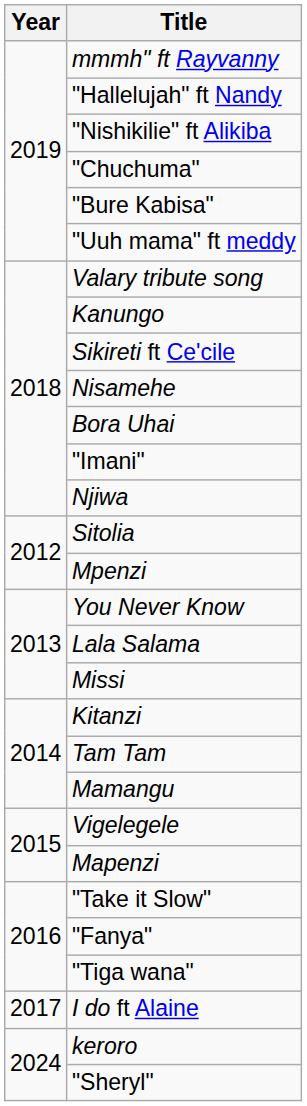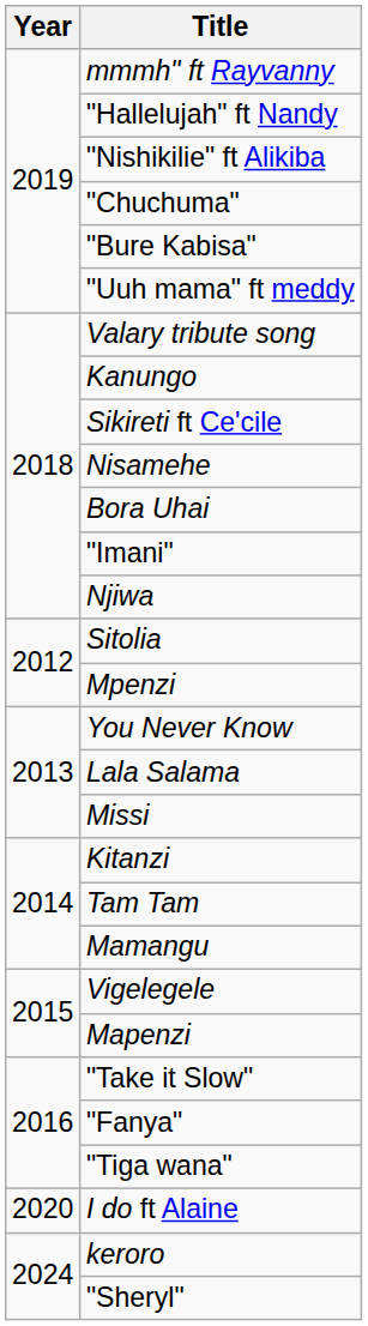I do ft Alaine | Year: 2017 -> 2020
